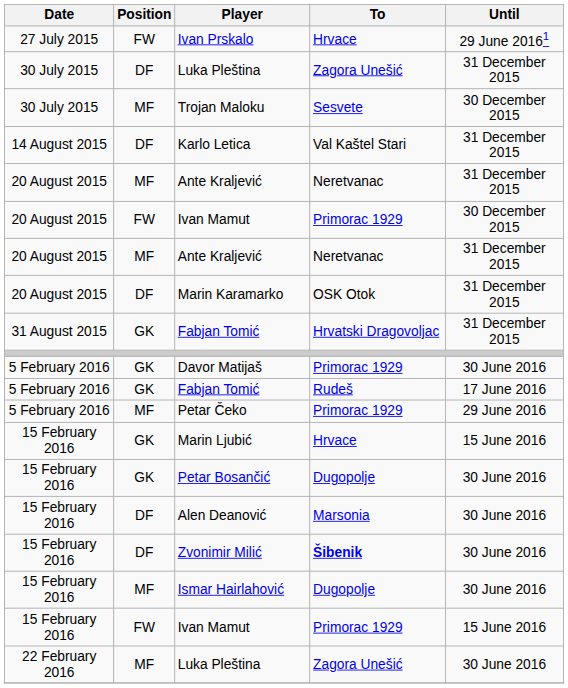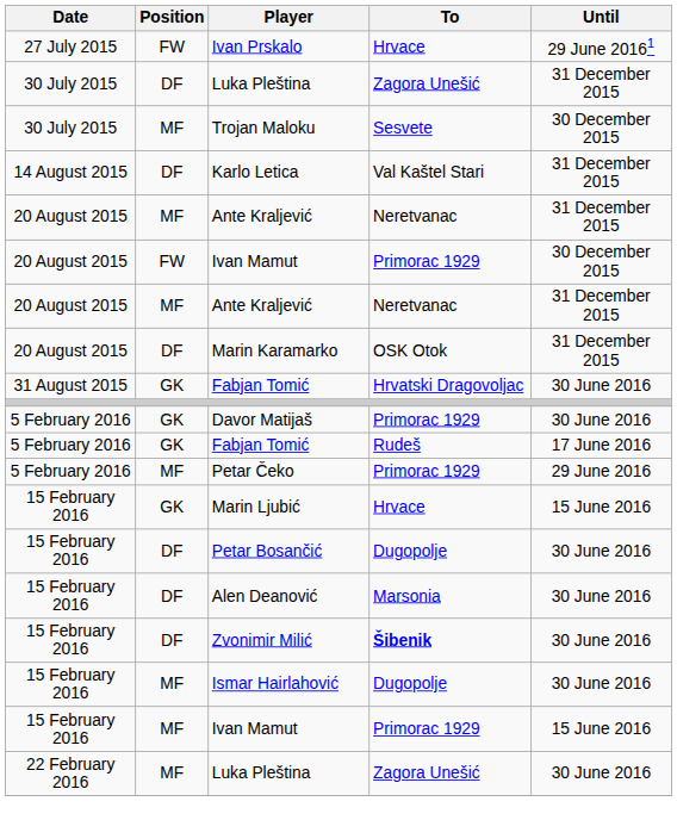31 August 2015 / Fabjan Tomić | Until: 31 December 2015 -> 30 June 2016
Petar Bosančić | Position: GK -> DF
15 February 2016 / Ivan Mamut | Position: FW -> MF
